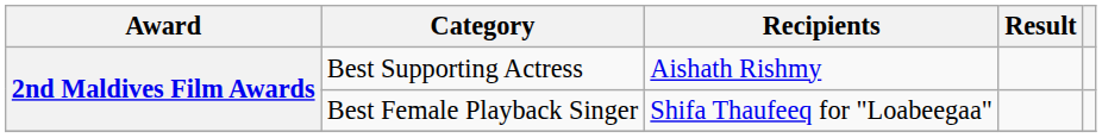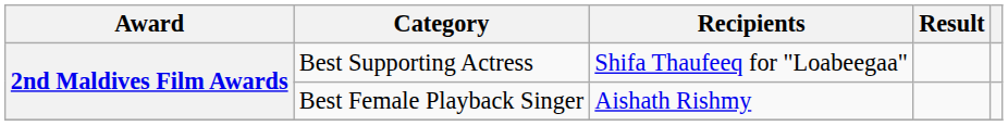Best Supporting Actress | Recipients: Aishath Rishmy -> Shifa Thaufeeq for "Loabeegaa"
Best Female Playback Singer | Recipients: Shifa Thaufeeq for "Loabeegaa" -> Aishath Rishmy
